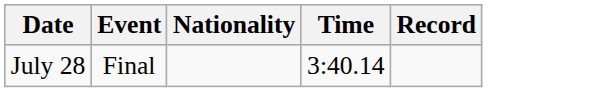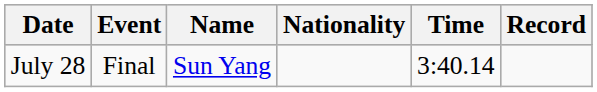+ column: Name | Sun Yang
